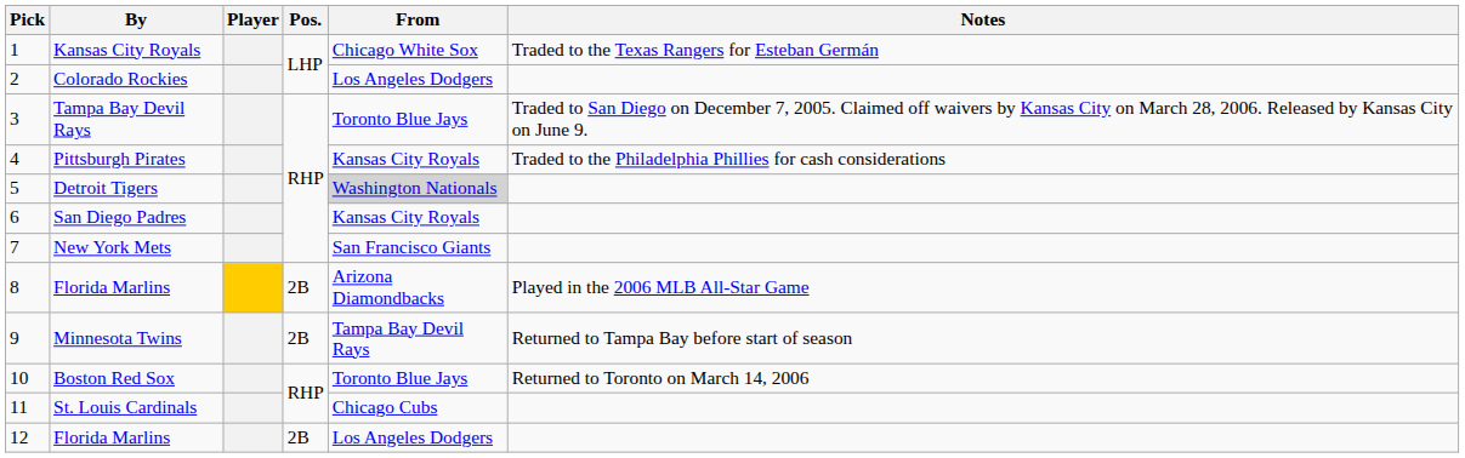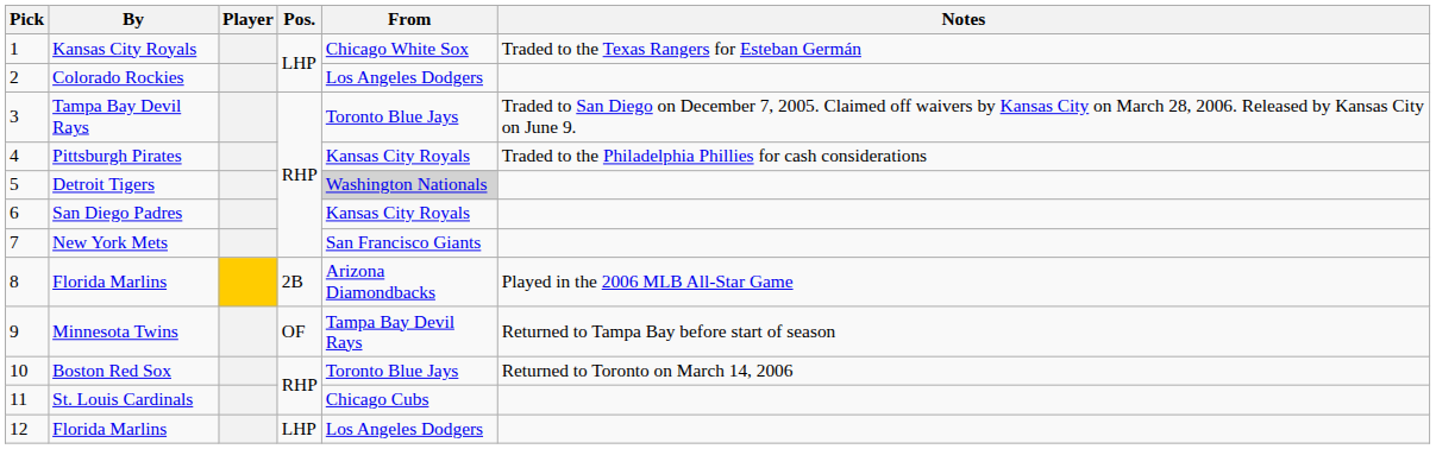Minnesota Twins | Pos.: 2B -> OF
12 / Florida Marlins | Pos.: 2B -> LHP
